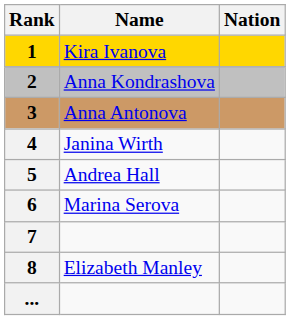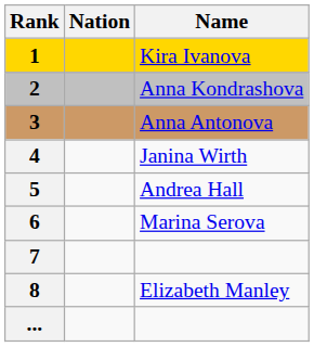columns swapped: Name <-> Nation
